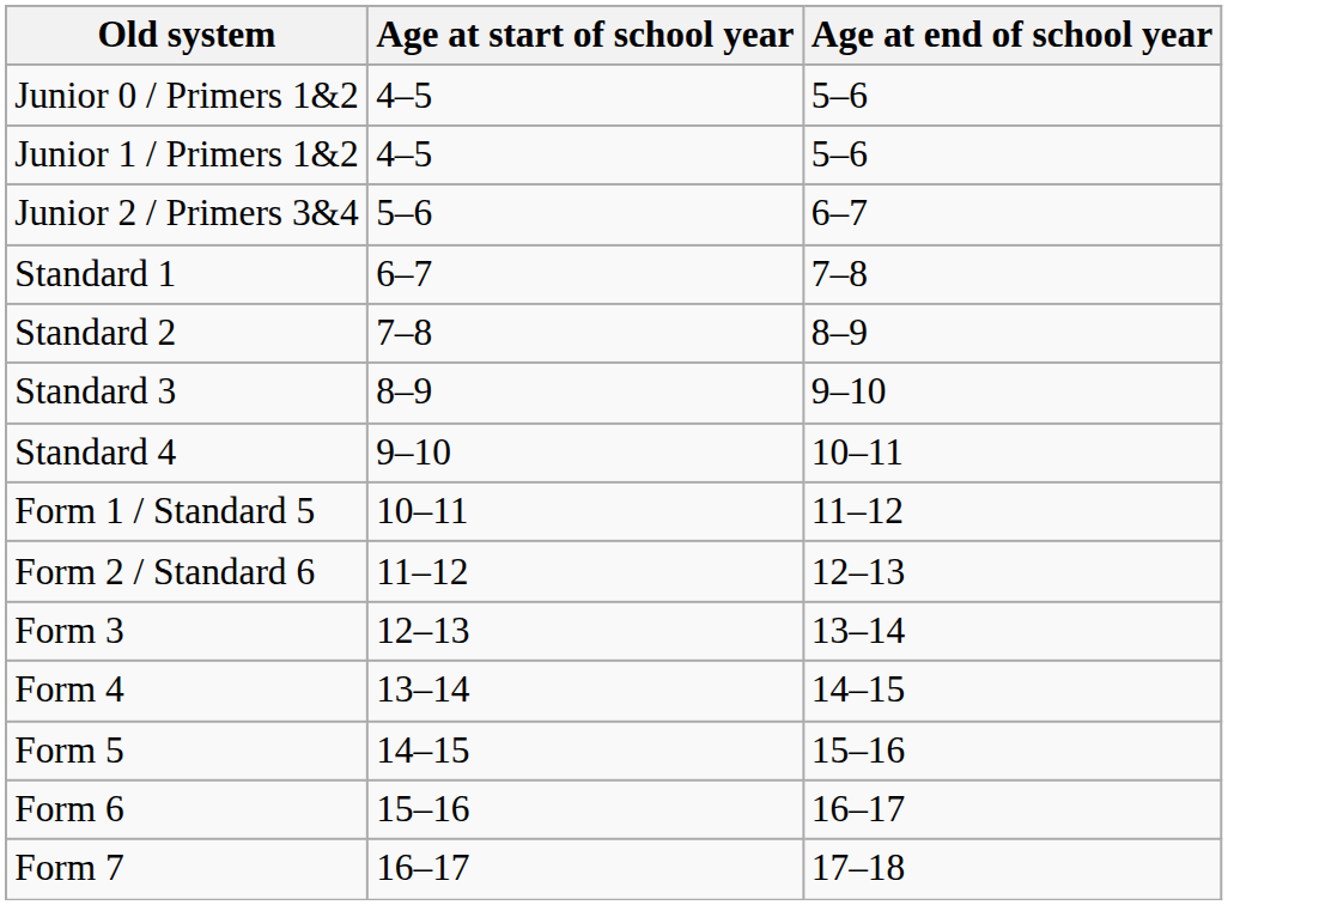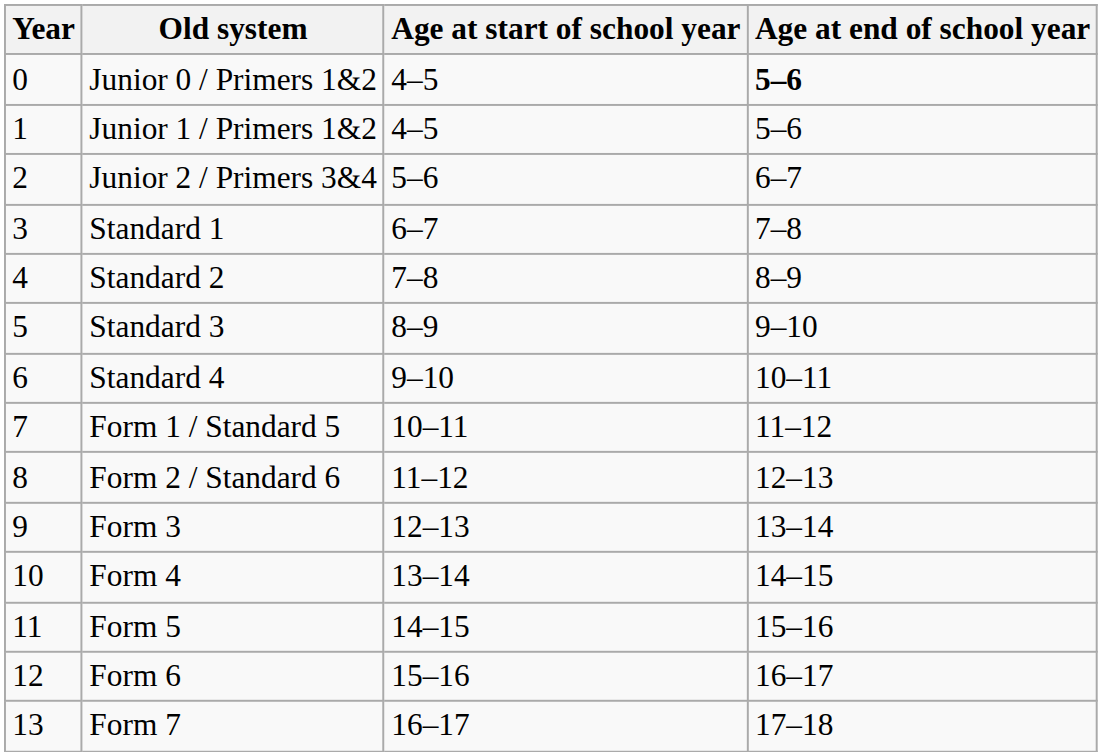+ column: Year | 0 | 1 | 2 | 3 | 4 | 5 | 6 | 7 | 8 | 9 | 10 | 11 | 12 | 13
Junior 0 / Primers 1&2 | Age at end of school year: normal -> bold
